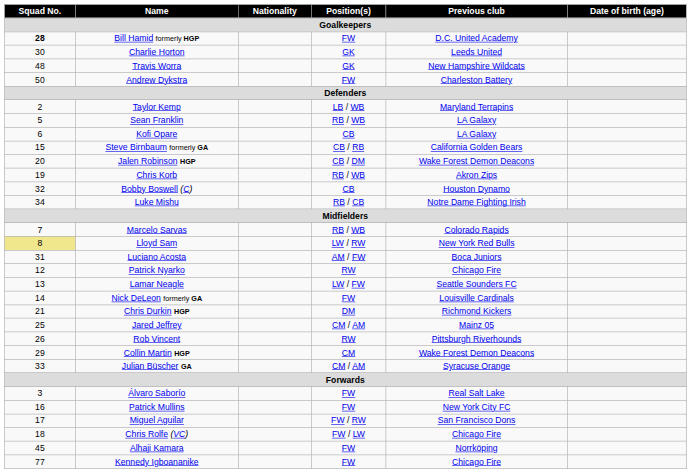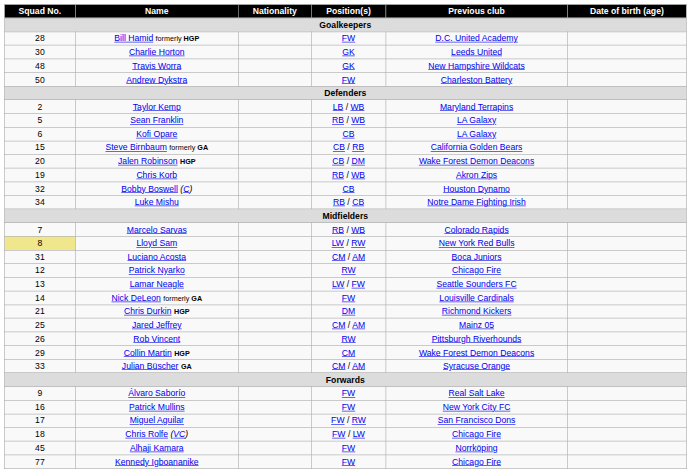Bill Hamid formerly HGP | Squad No. / Goalkeepers: bold -> normal
Luciano Acosta | Position(s) / Goalkeepers: AM / FW -> CM / AM
Álvaro Saborío | Squad No. / Goalkeepers: 3 -> 9
